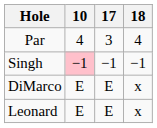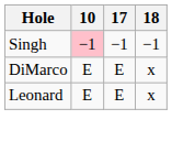- row: Par | 4 | 3 | 4
